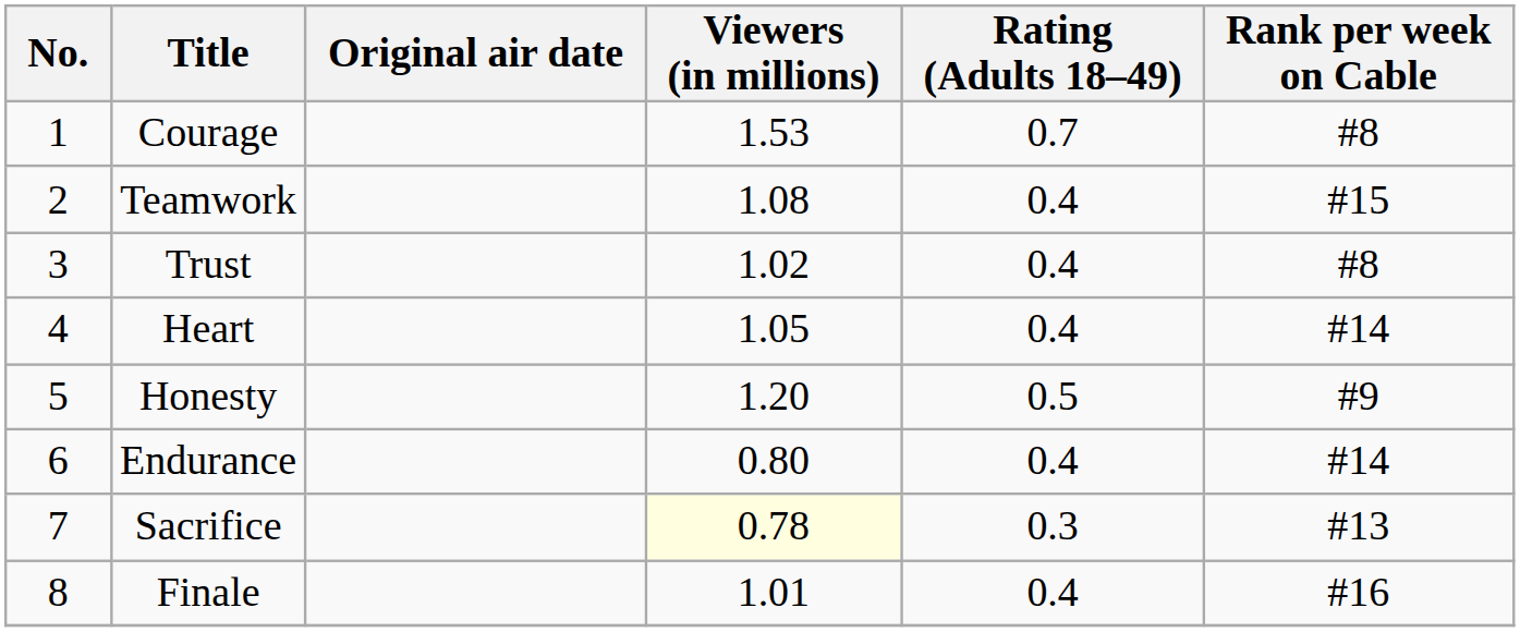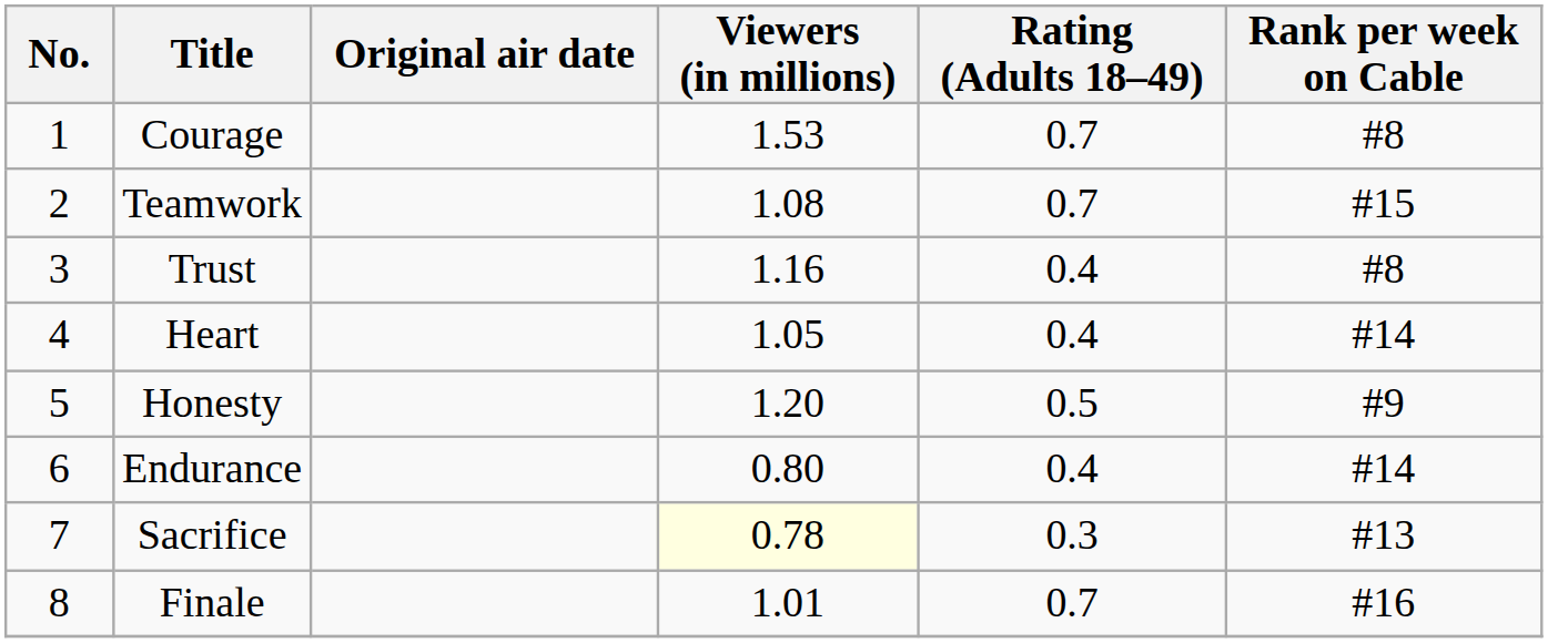Teamwork | Rating (Adults 18–49): 0.4 -> 0.7
Trust | Viewers (in millions): 1.02 -> 1.16
Finale | Rating (Adults 18–49): 0.4 -> 0.7
